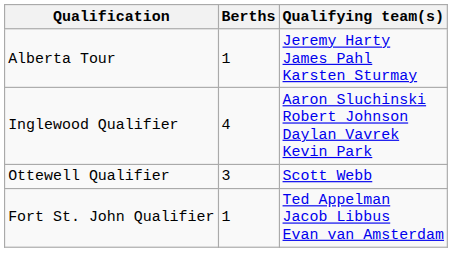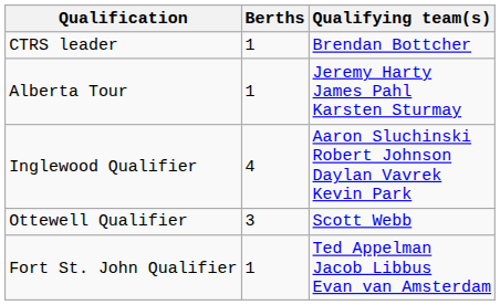+ row: CTRS leader | 1 | Brendan Bottcher
